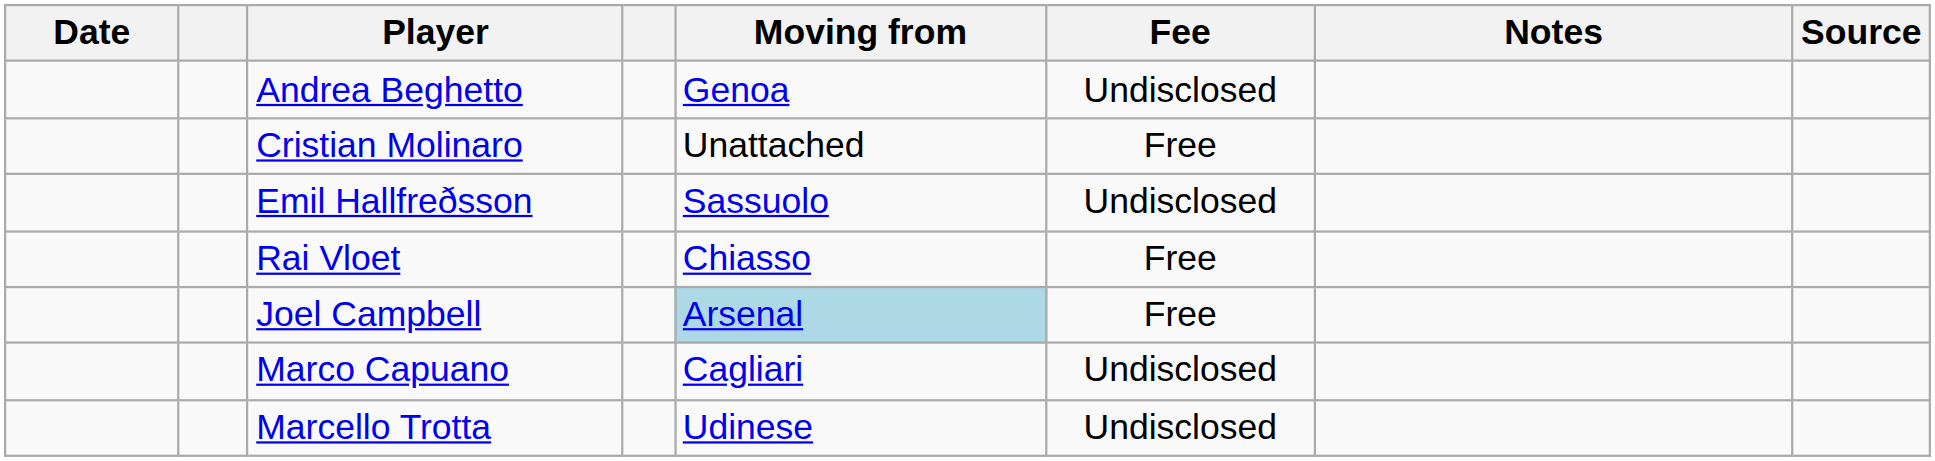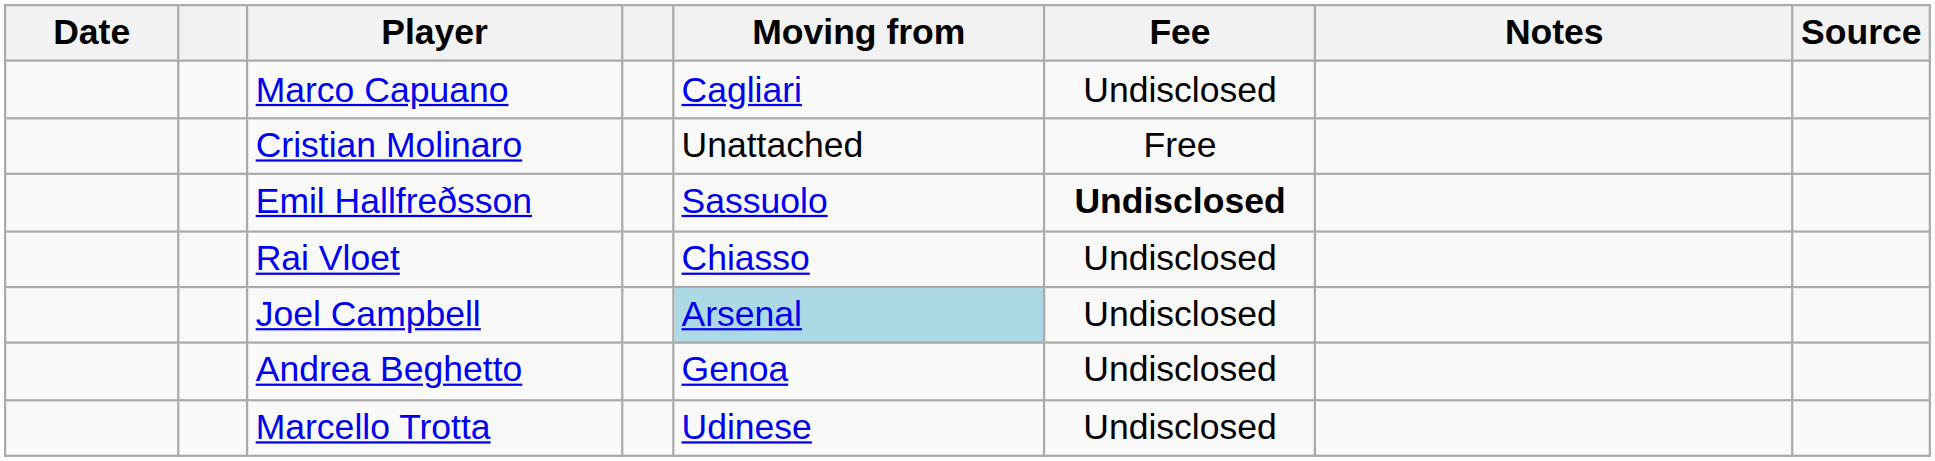rows swapped: Andrea Beghetto <-> Marco Capuano
Emil Hallfreðsson | Fee: normal -> bold
Rai Vloet | Fee: Free -> Undisclosed
Joel Campbell | Fee: Free -> Undisclosed
